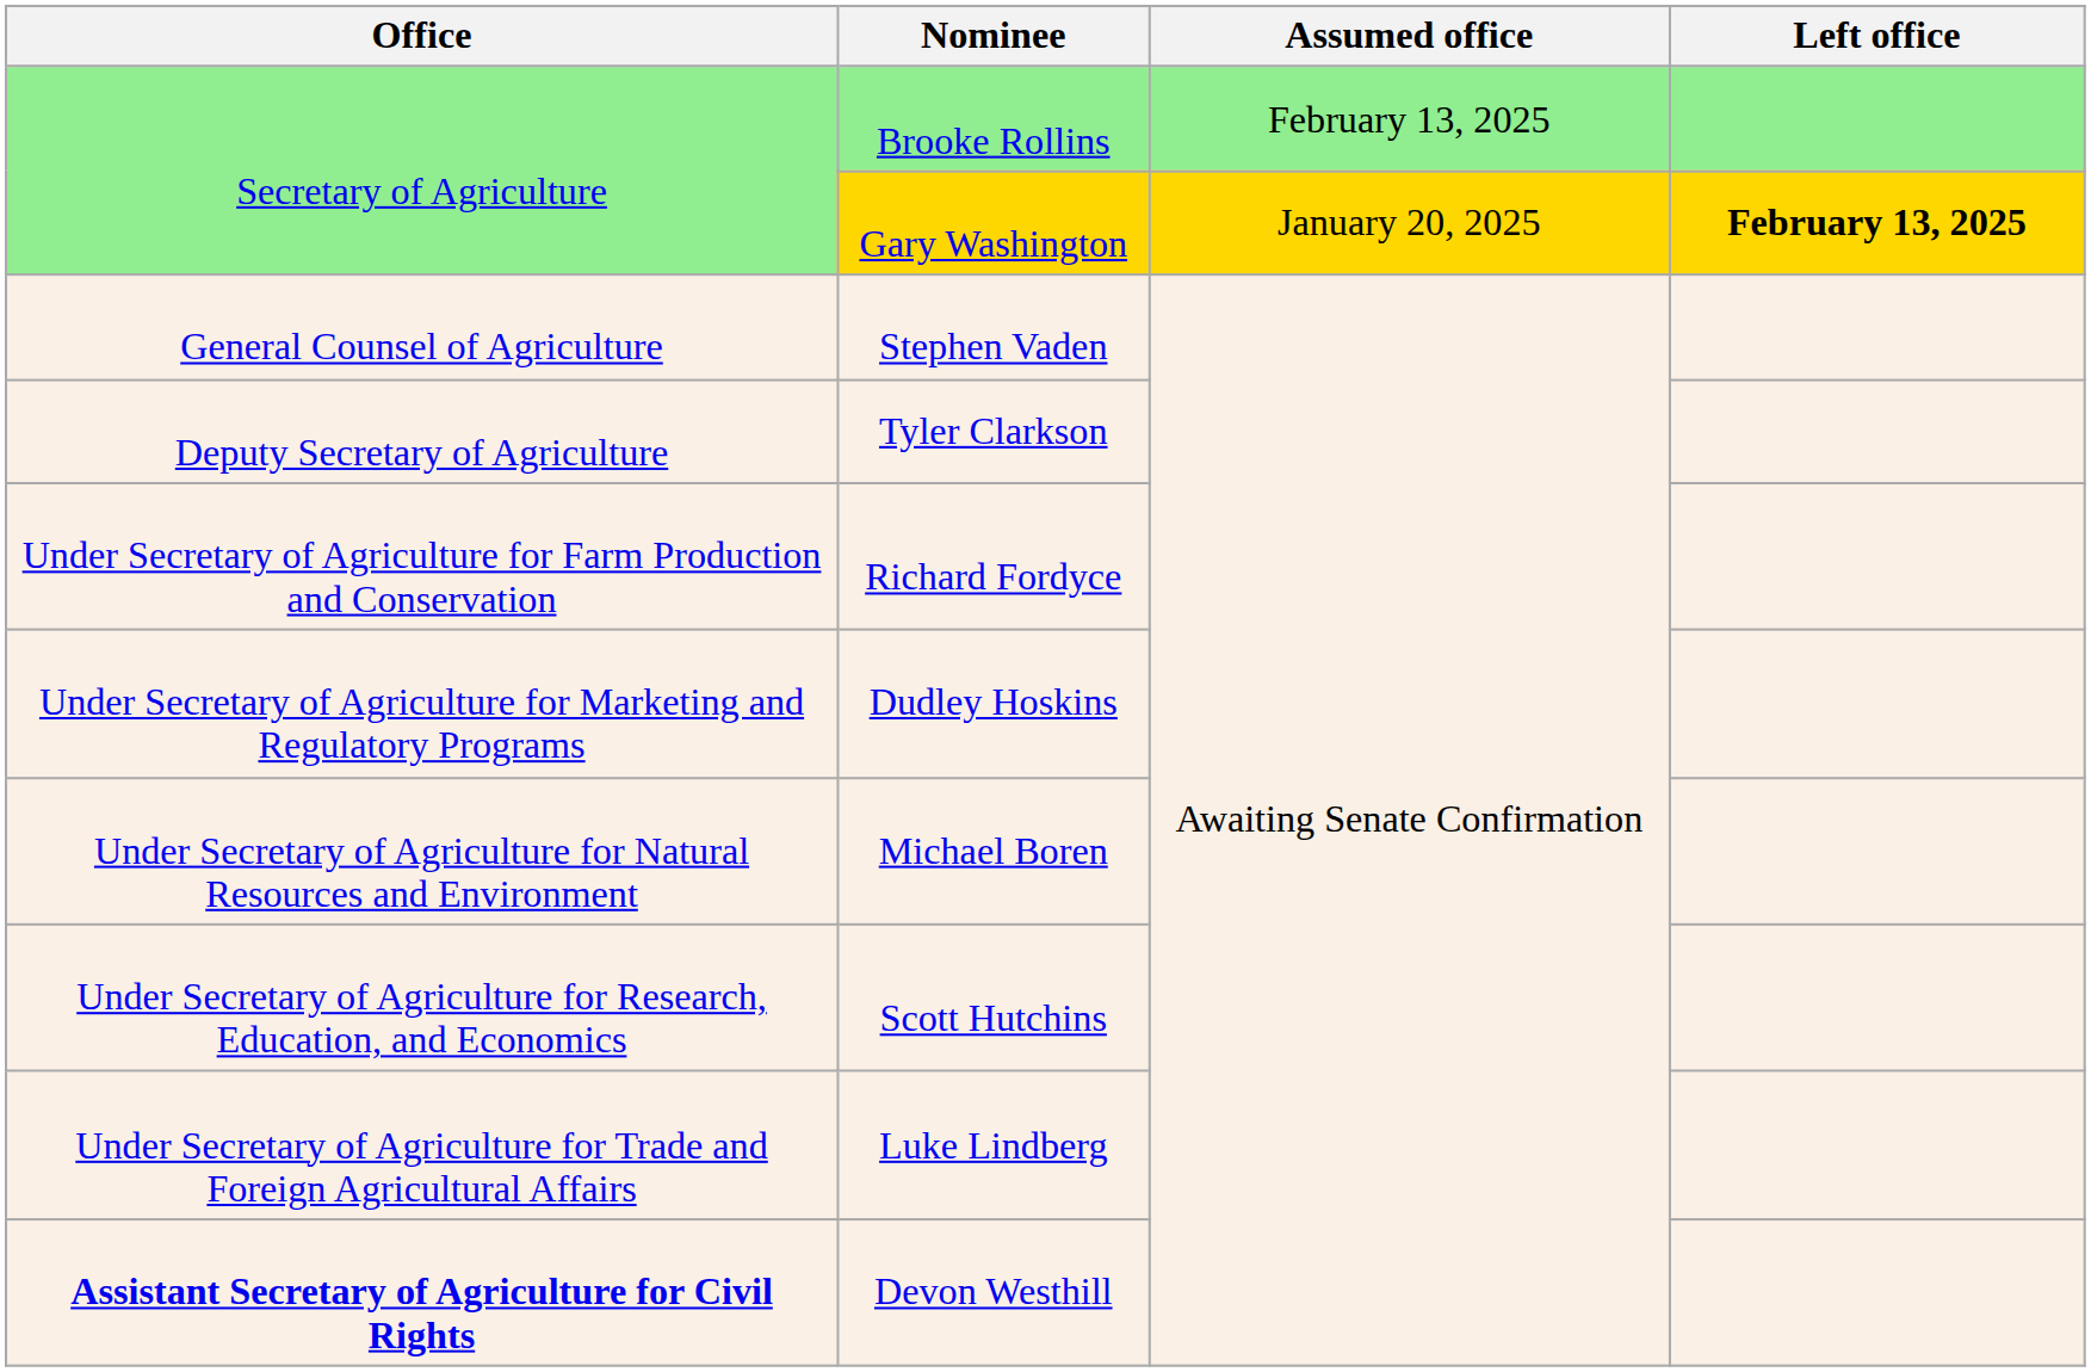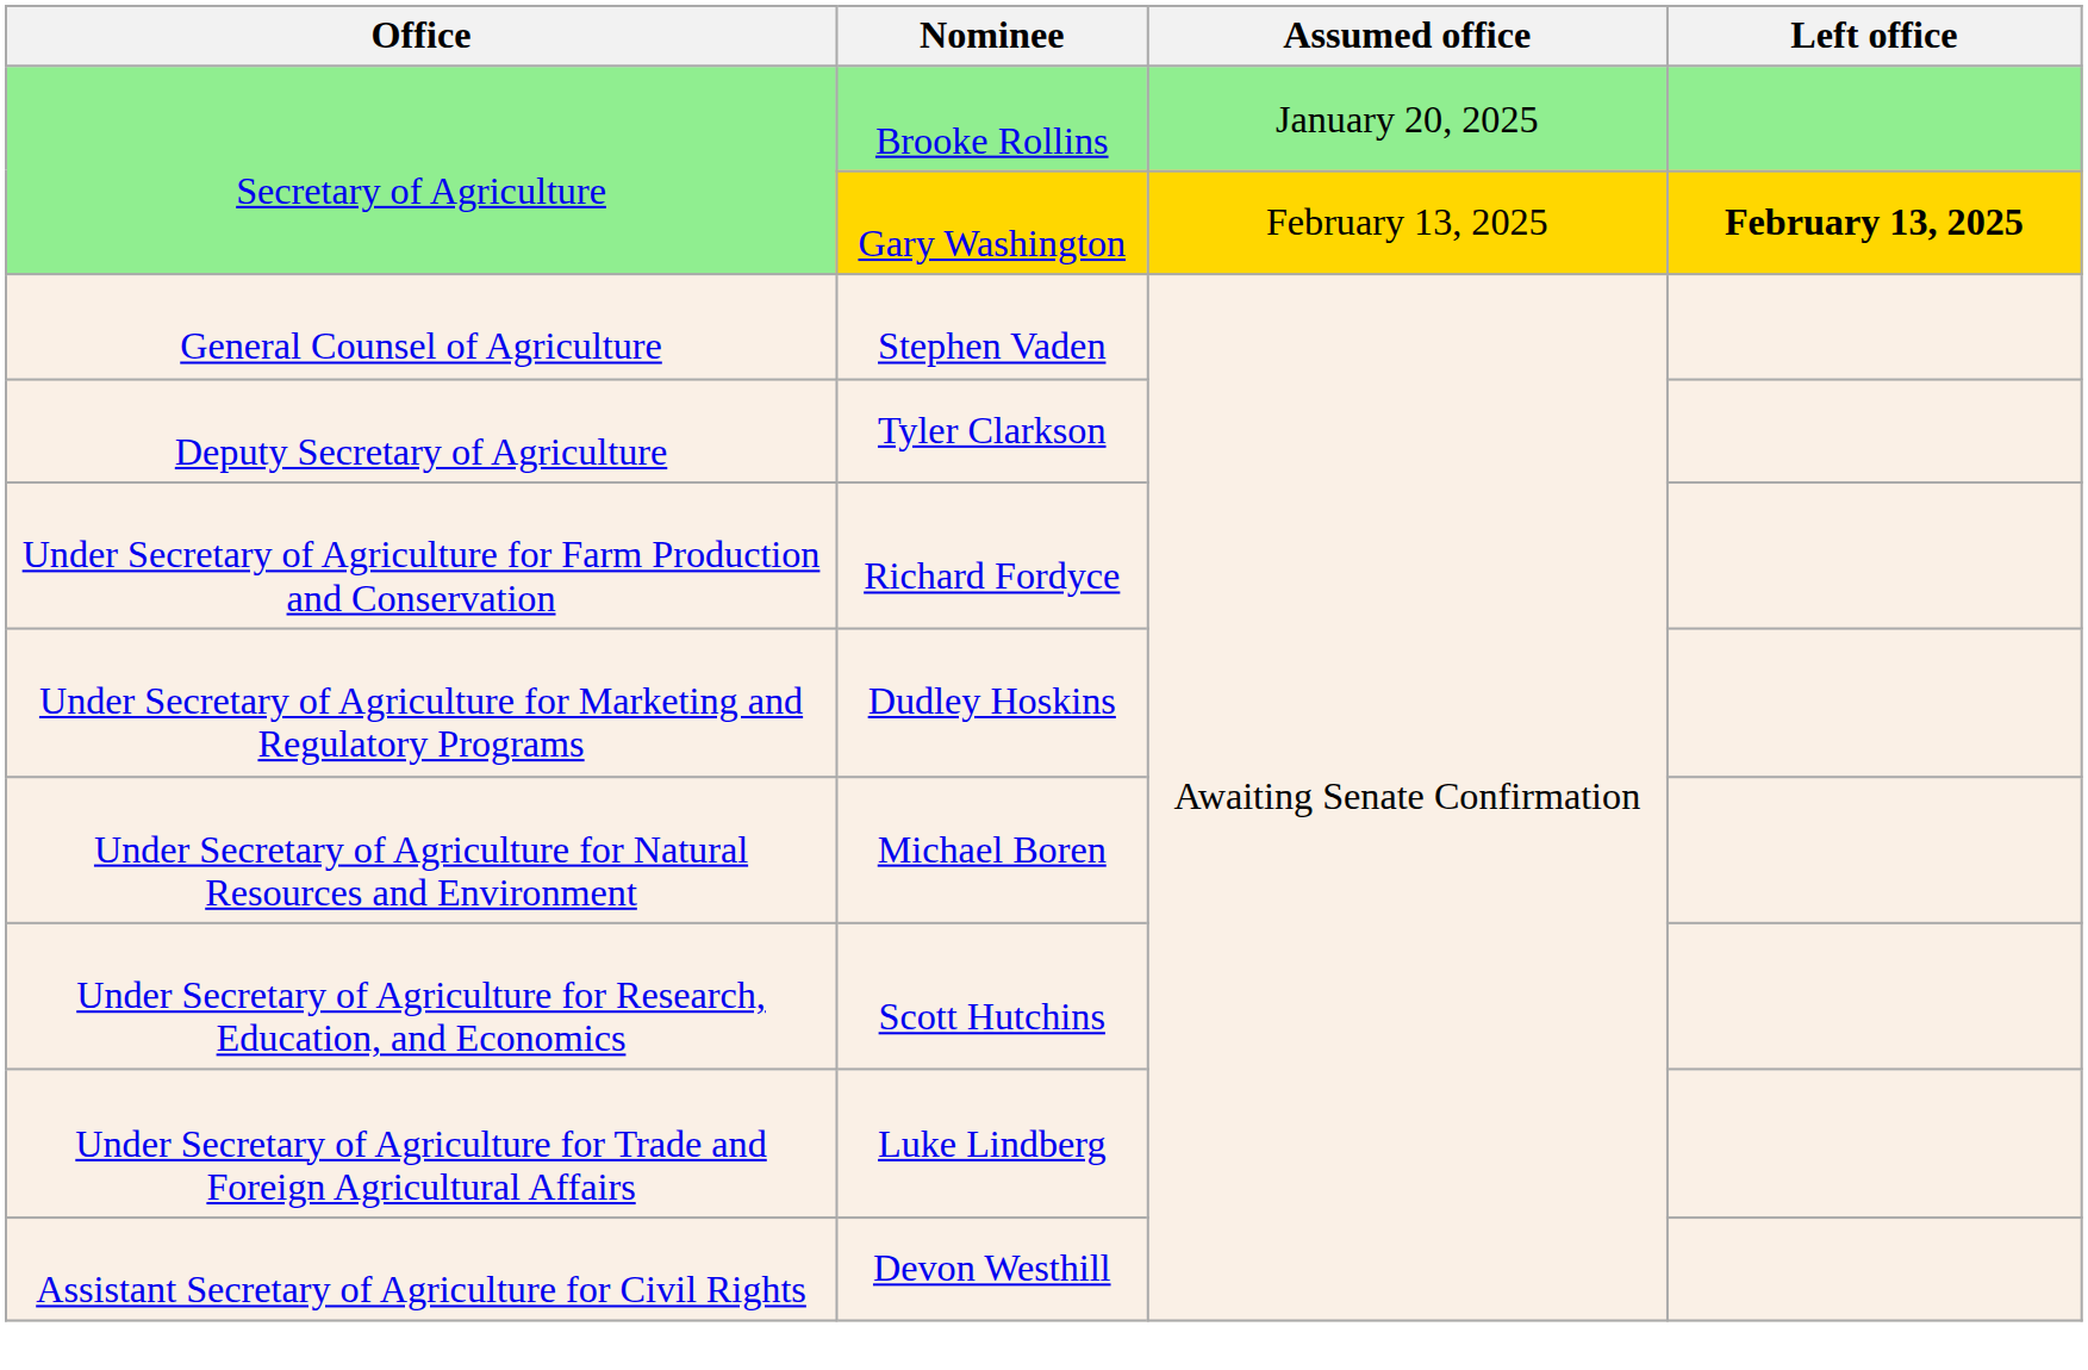Brooke Rollins | Assumed office: February 13, 2025 -> January 20, 2025
Gary Washington | Assumed office: January 20, 2025 -> February 13, 2025
Devon Westhill | Office: bold -> normal
